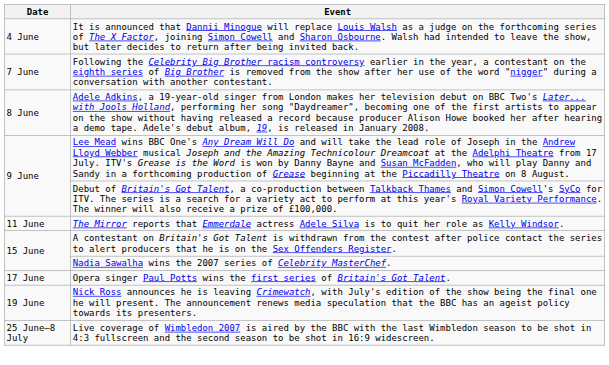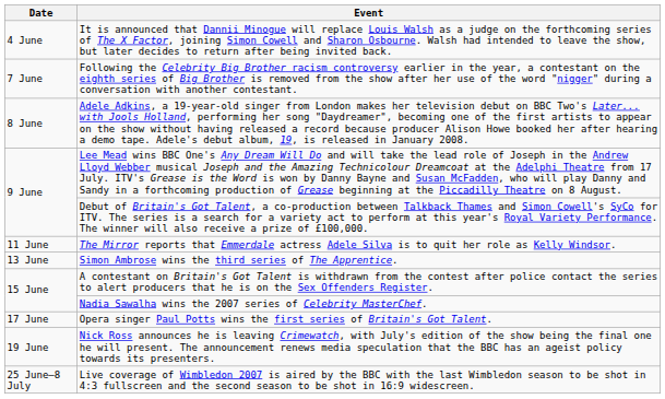+ row: 13 June | Simon Ambrose wins the third series of The Apprentice.
